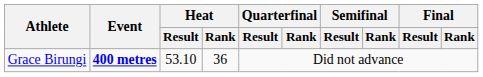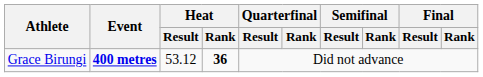Grace Birungi | Heat / Result: 53.10 -> 53.12
Grace Birungi | Heat / Rank: normal -> bold
